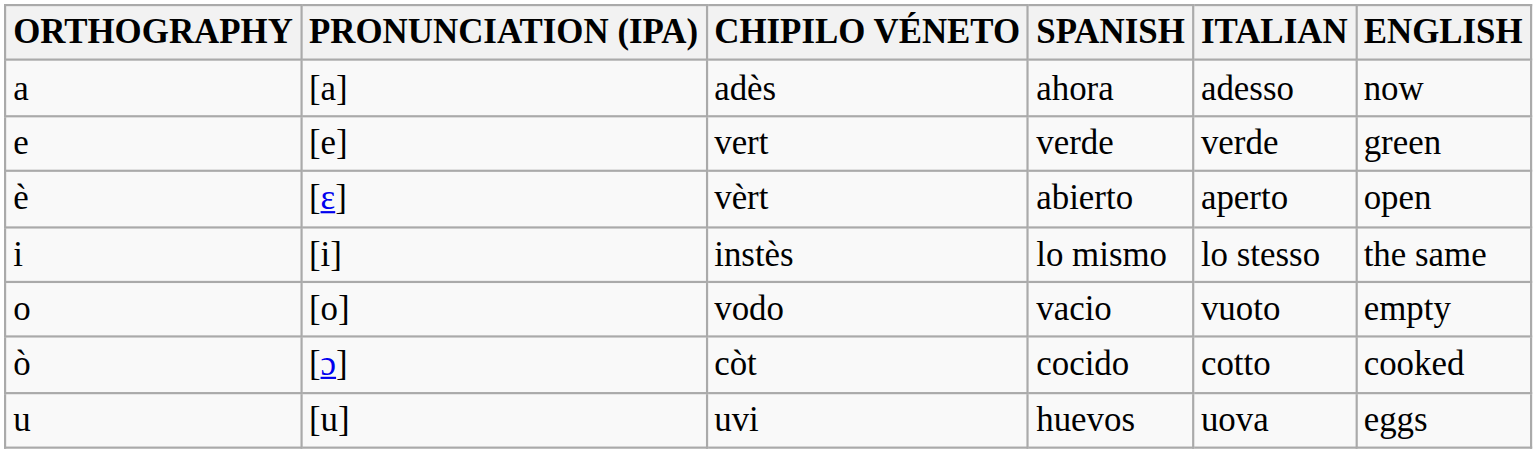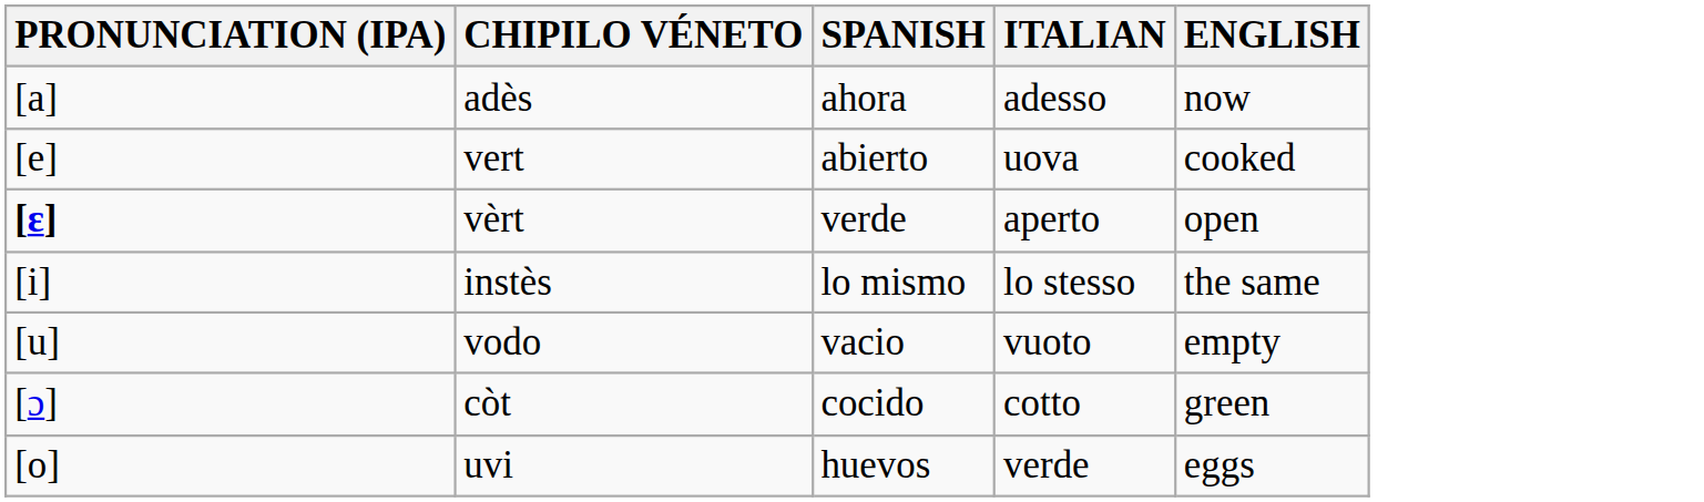- column: ORTHOGRAPHY | a | e | è | i | o | ò | u
vert | SPANISH: verde -> abierto
vert | ITALIAN: verde -> uova
vert | ENGLISH: green -> cooked
vèrt | PRONUNCIATION (IPA): normal -> bold
vèrt | SPANISH: abierto -> verde
vodo | PRONUNCIATION (IPA): [o] -> [u]
còt | ENGLISH: cooked -> green
uvi | PRONUNCIATION (IPA): [u] -> [o]
uvi | ITALIAN: uova -> verde
